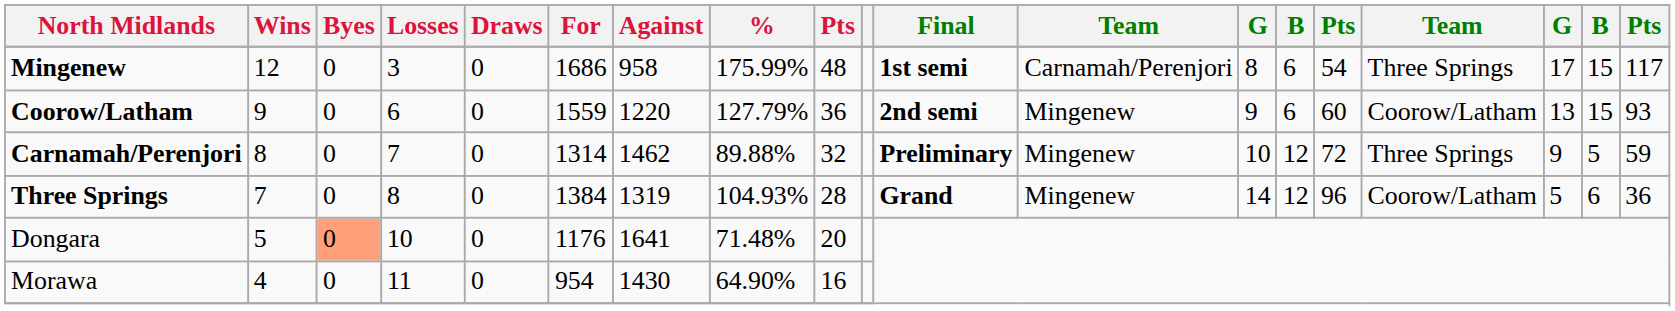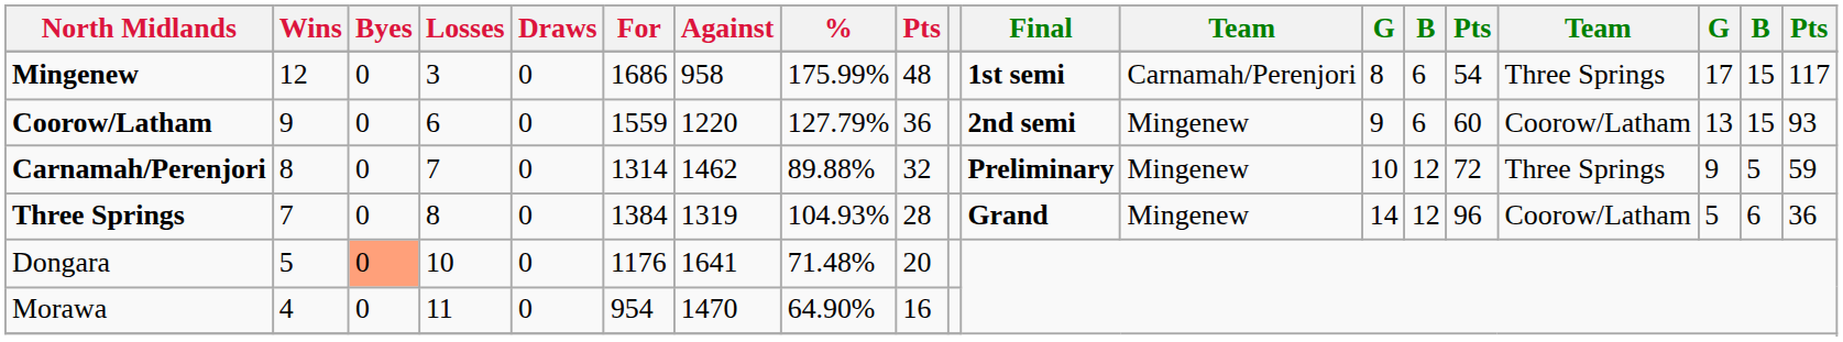Morawa | Against: 1430 -> 1470
